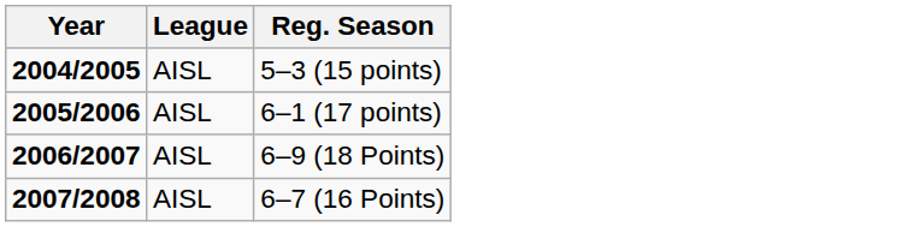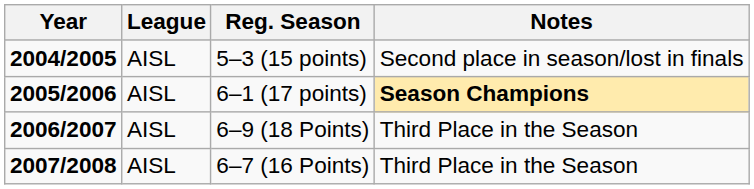+ column: Notes | Second place in season/lost in finals | Season Champions | Third Place in the Season | Third Place in the Season
